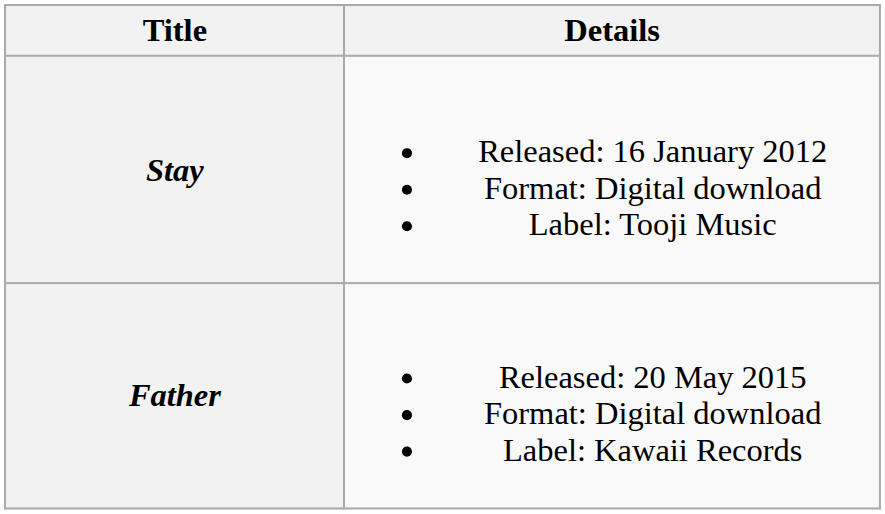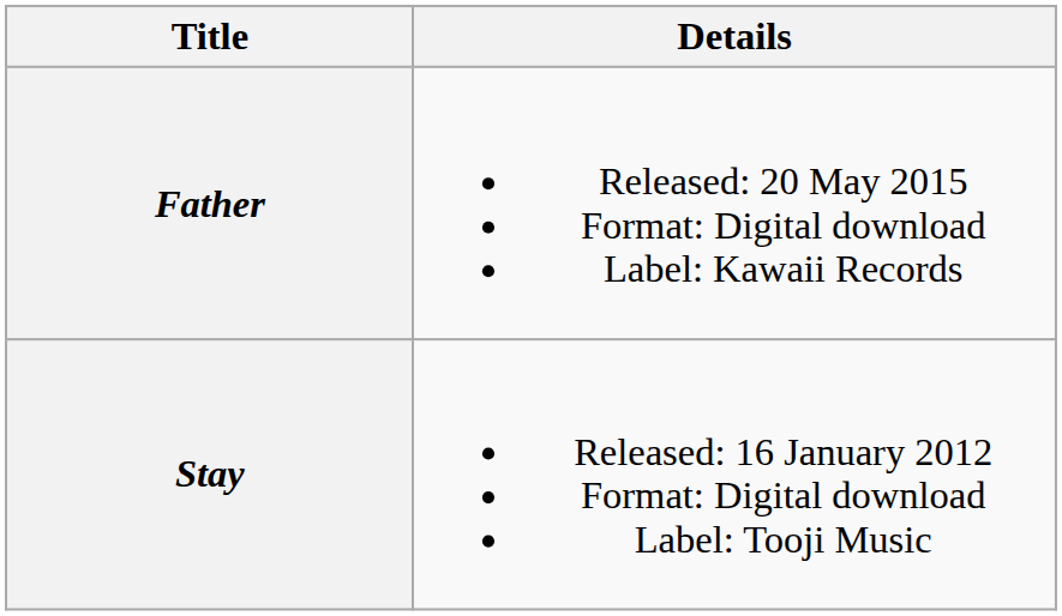rows swapped: Stay <-> Father
